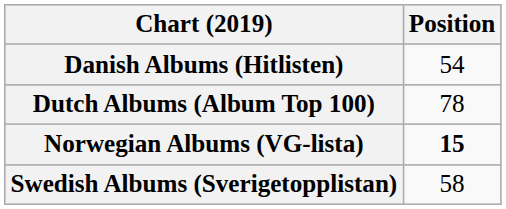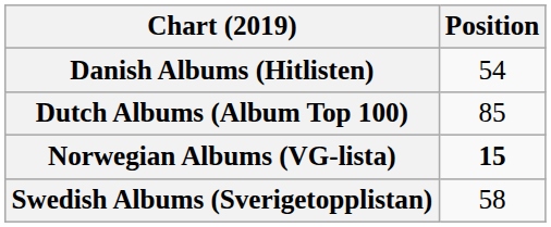Dutch Albums (Album Top 100) | Position: 78 -> 85
